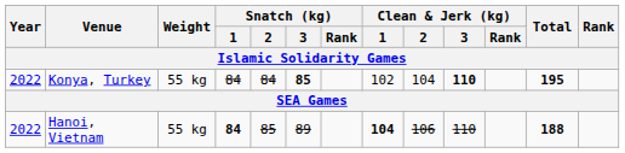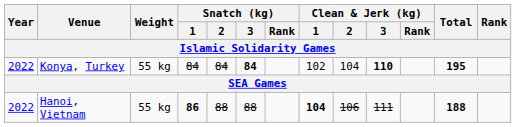Konya, Turkey | Snatch (kg) / 3: 85 -> 84
Hanoi, Vietnam | Snatch (kg) / 1: 84 -> 86
Hanoi, Vietnam | Snatch (kg) / 2: 85 -> 88
Hanoi, Vietnam | Snatch (kg) / 3: 89 -> 88
Hanoi, Vietnam | Clean & Jerk (kg) / 3: 110 -> 111
